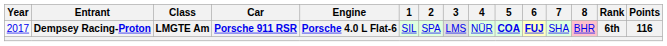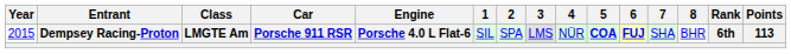Dempsey Racing-Proton | Year: 2017 -> 2015
Dempsey Racing-Proton | 8: pink background -> no background
Dempsey Racing-Proton | Points: 116 -> 113
